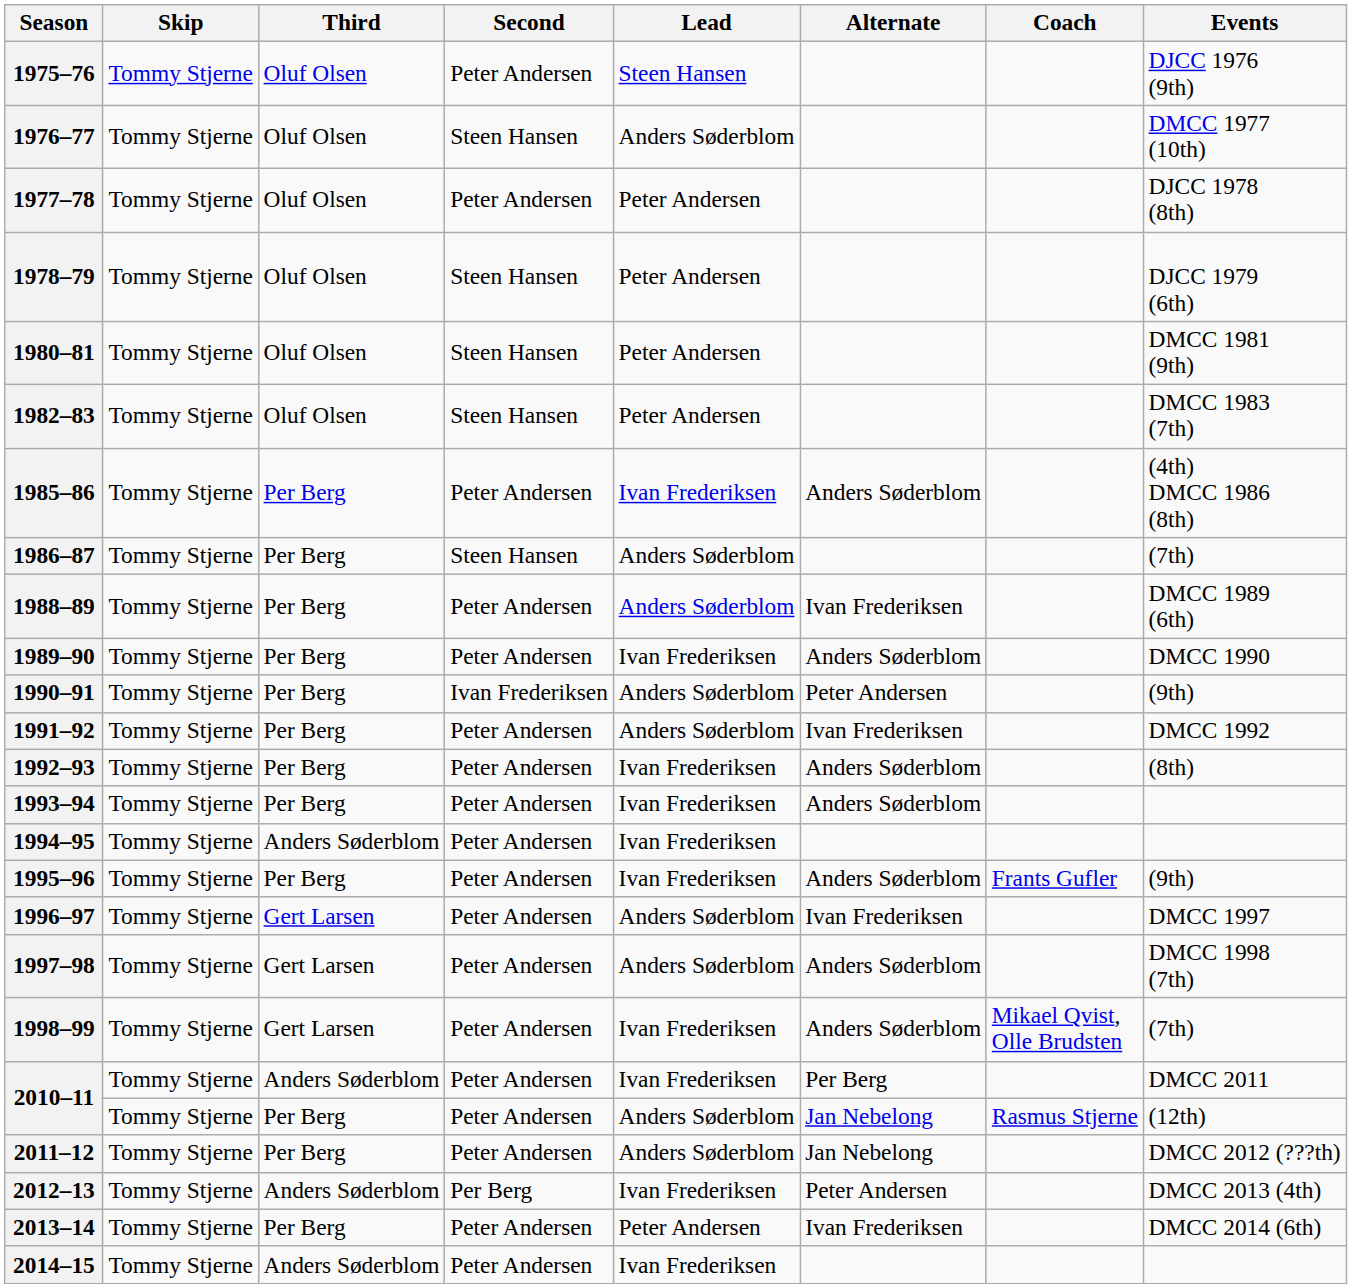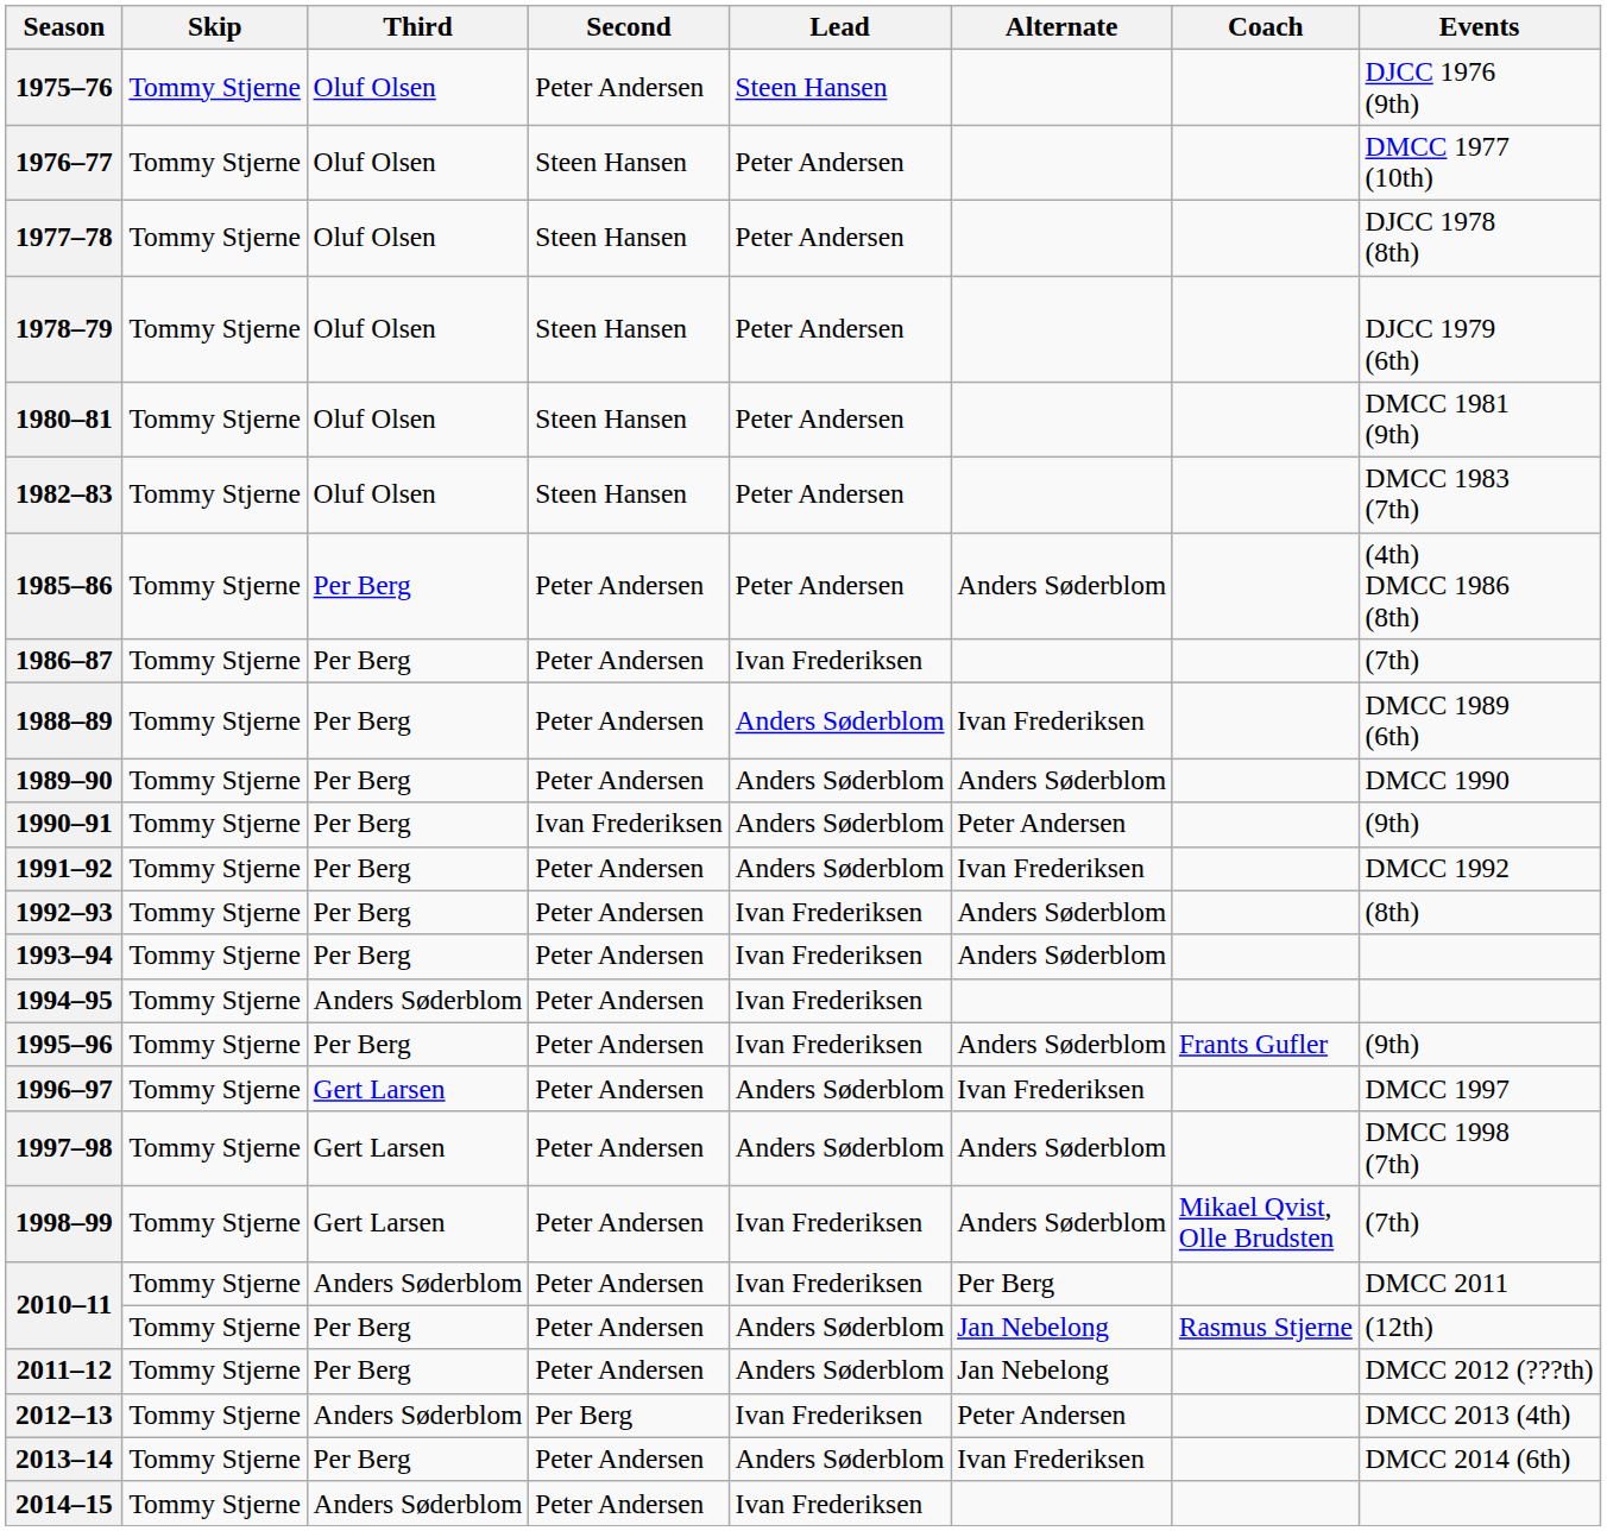1976–77 | Lead: Anders Søderblom -> Peter Andersen
1977–78 | Second: Peter Andersen -> Steen Hansen
1985–86 | Lead: Ivan Frederiksen -> Peter Andersen
1986–87 | Second: Steen Hansen -> Peter Andersen
1986–87 | Lead: Anders Søderblom -> Ivan Frederiksen
1989–90 | Lead: Ivan Frederiksen -> Anders Søderblom
2013–14 | Lead: Peter Andersen -> Anders Søderblom
